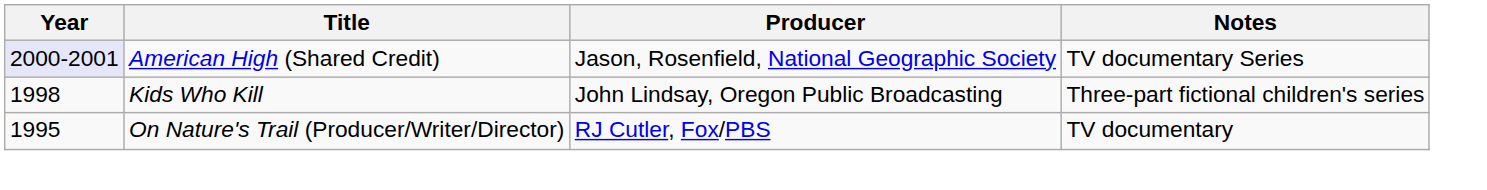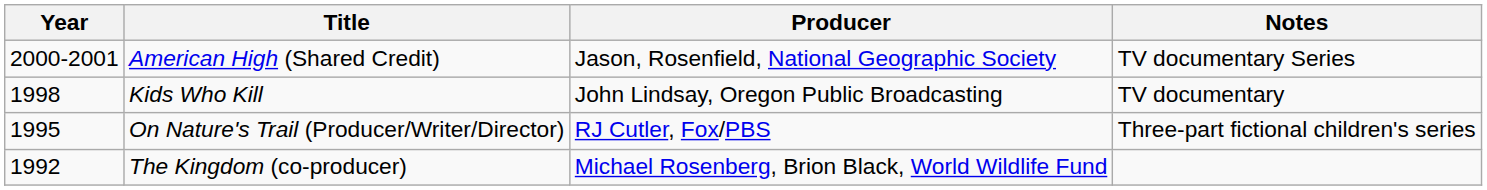American High (Shared Credit) | Year: lavender background -> no background
Kids Who Kill | Notes: Three-part fictional children's series -> TV documentary
On Nature's Trail (Producer/Writer/Director) | Notes: TV documentary -> Three-part fictional children's series
+ row: 1992 | The Kingdom (co-producer) | Michael Rosenberg, Brion Black, World Wildlife Fund
